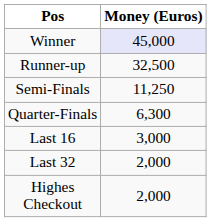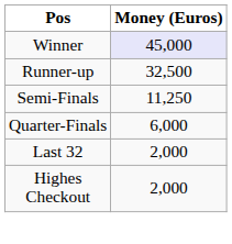Quarter-Finals | Money (Euros): 6,300 -> 6,000
- row: Last 16 | 3,000
